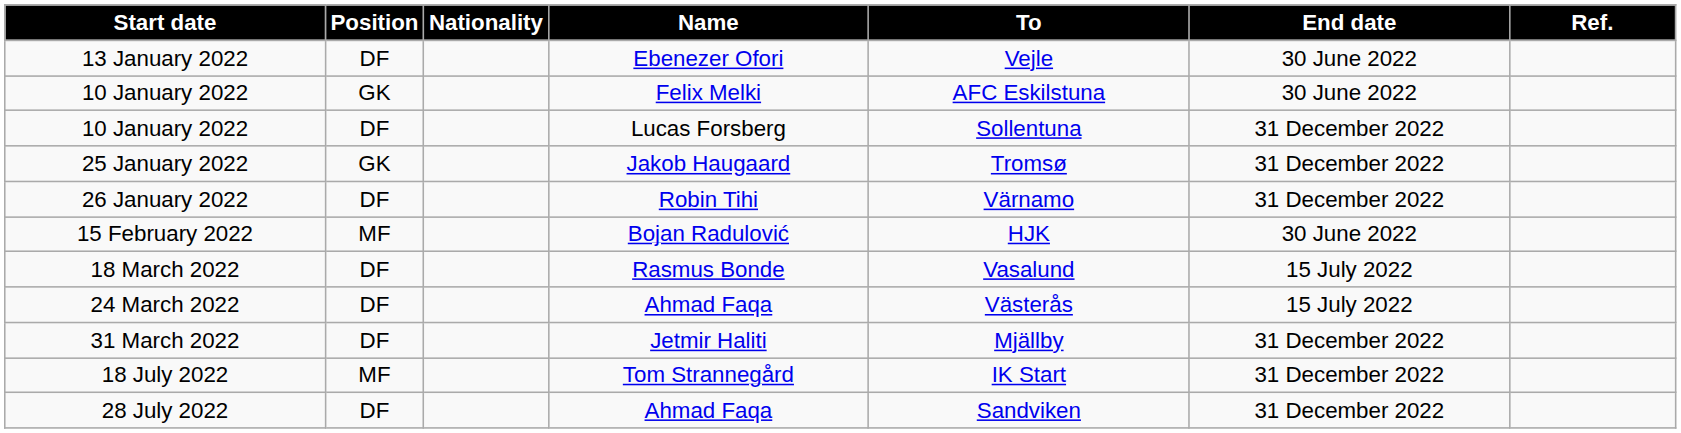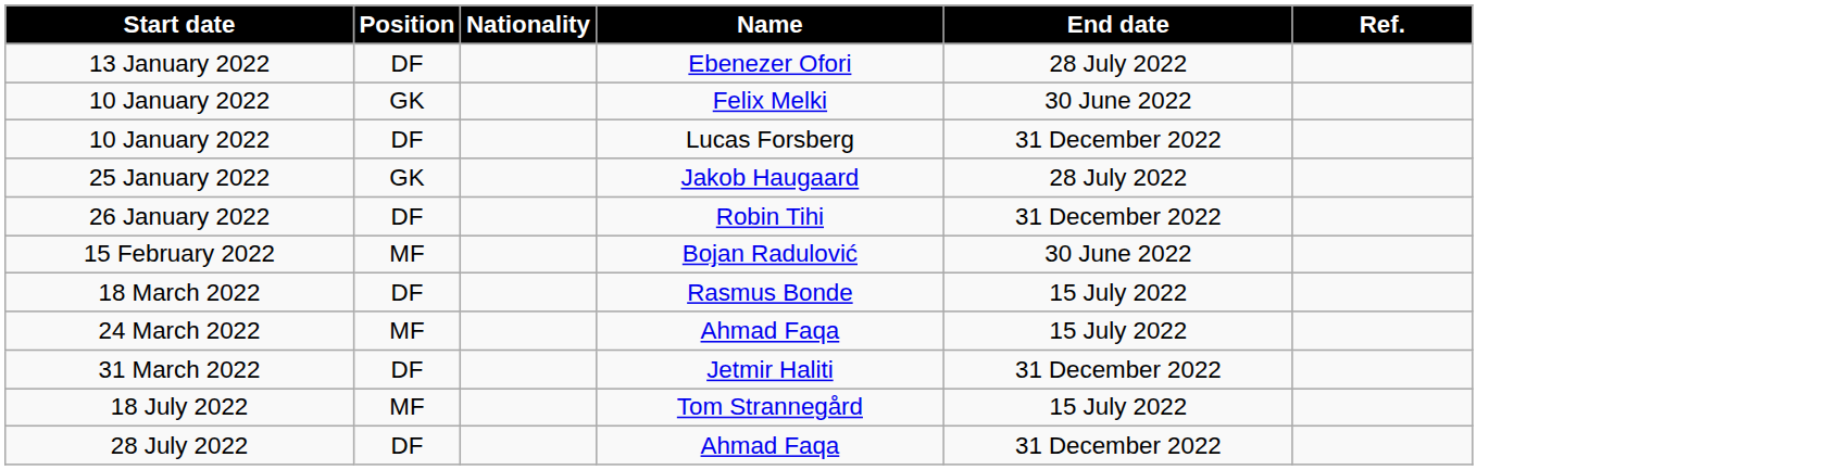- column: To | Vejle | AFC Eskilstuna | Sollentuna | Tromsø | Värnamo | HJK | Vasalund | Västerås | Mjällby | IK Start | Sandviken
13 January 2022 | End date: 30 June 2022 -> 28 July 2022
25 January 2022 | End date: 31 December 2022 -> 28 July 2022
24 March 2022 | Position: DF -> MF
18 July 2022 | End date: 31 December 2022 -> 15 July 2022
